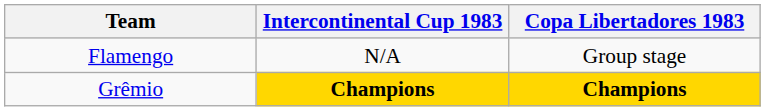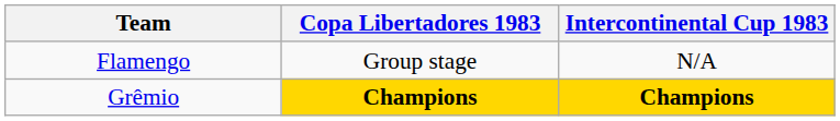columns swapped: Copa Libertadores 1983 <-> Intercontinental Cup 1983
